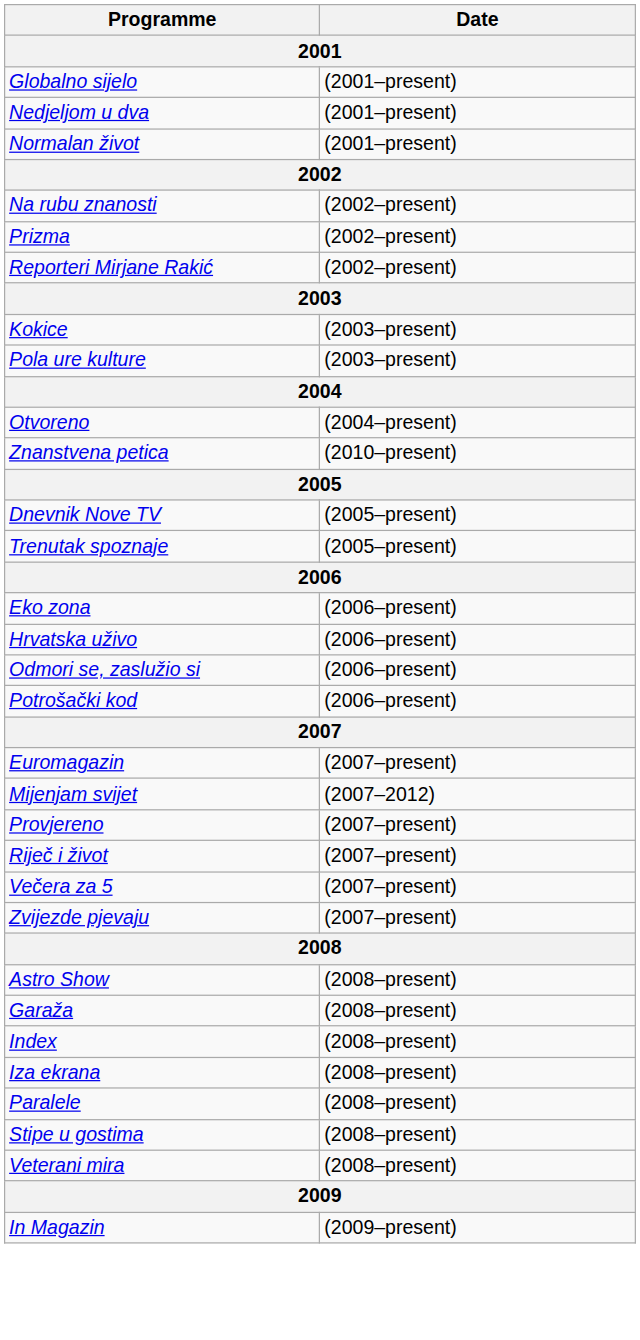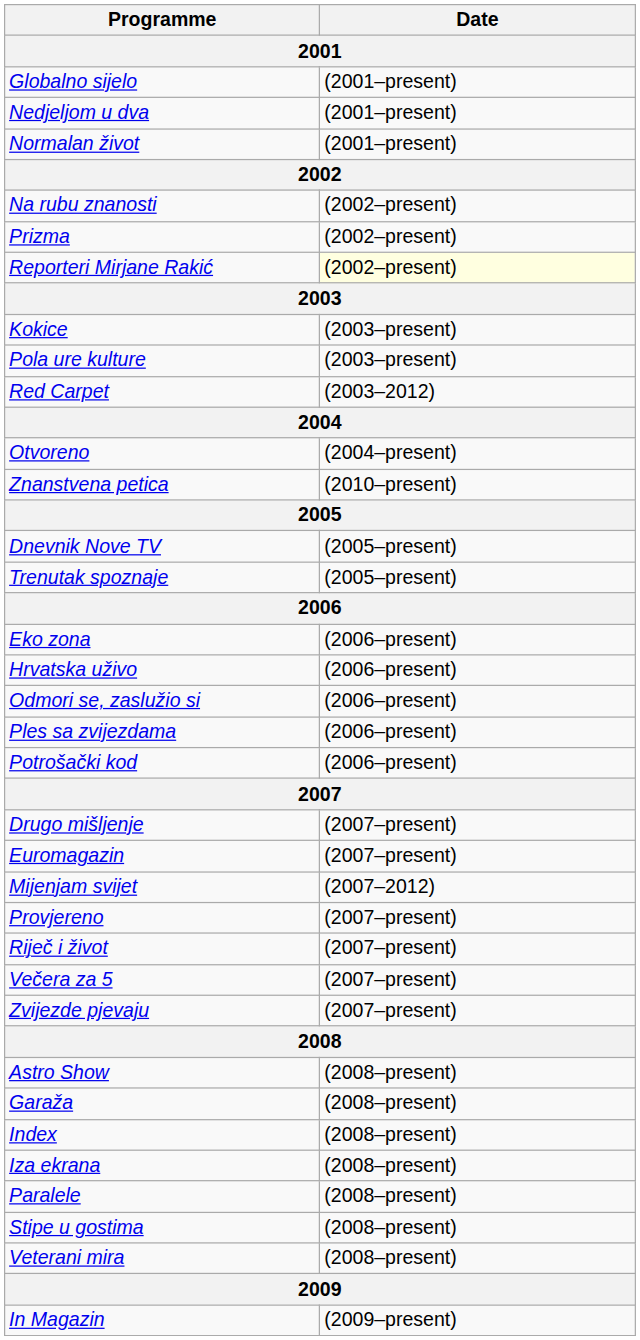Reporteri Mirjane Rakić | Date: no background -> lightyellow background
+ row: Red Carpet | (2003–2012)
+ row: Ples sa zvijezdama | (2006–present)
+ row: Drugo mišljenje | (2007–present)
